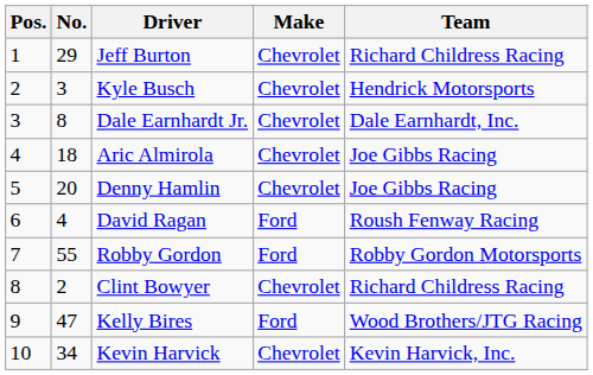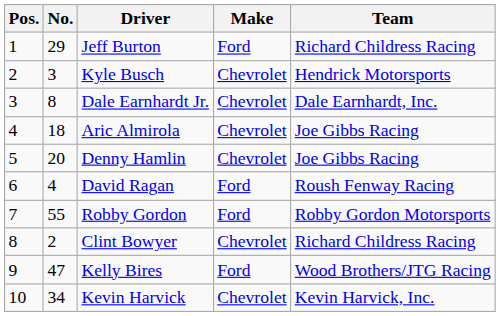Jeff Burton | Make: Chevrolet -> Ford
